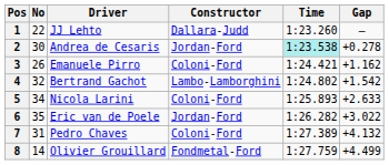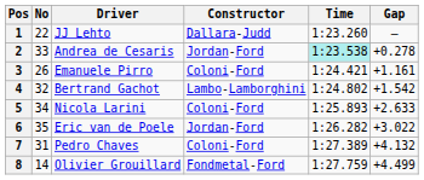2 | No: 30 -> 33
3 | Gap: +1.162 -> +1.161
